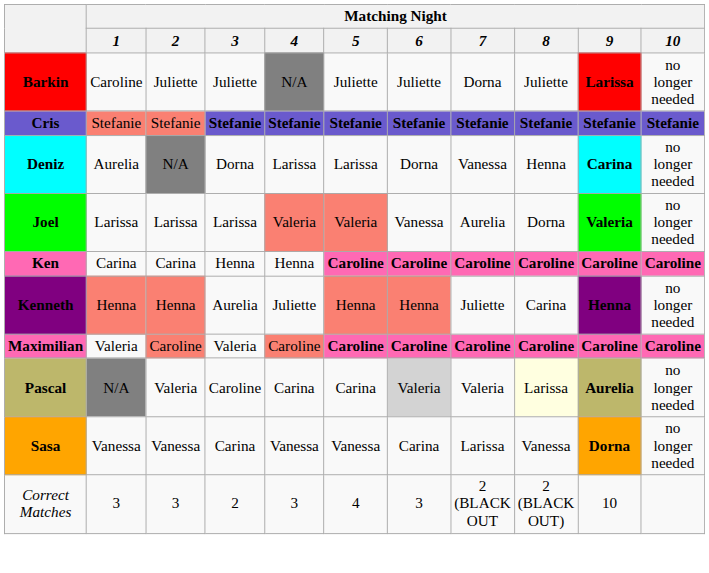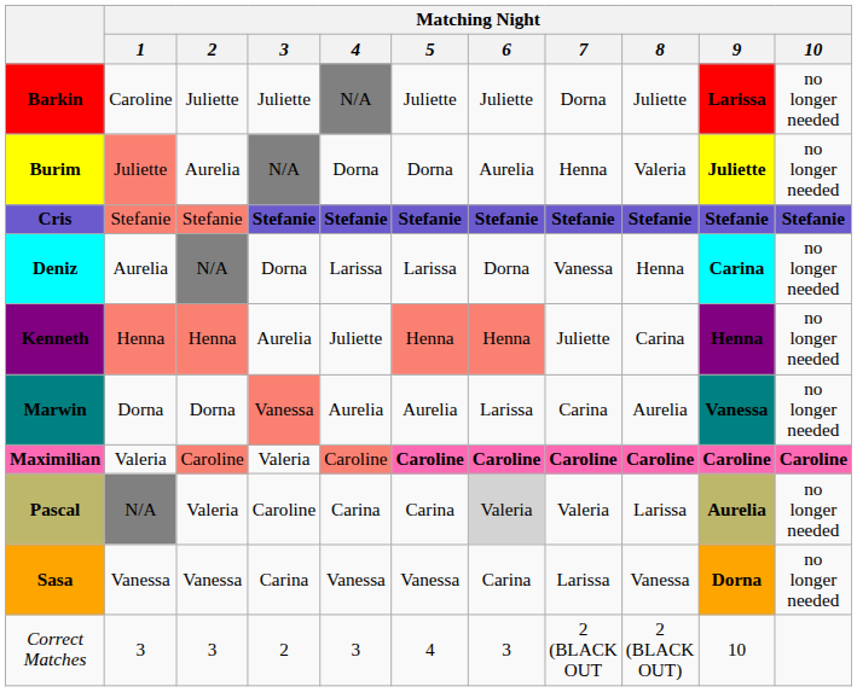+ row: Burim | Juliette | Aurelia | N/A | Dorna | Dorna | Aurelia | Henna | Valeria | Juliette | no longer needed
- row: Joel | Larissa | Larissa | Larissa | Valeria | Valeria | Vanessa | Aurelia | Dorna | Valeria | no longer needed
- row: Ken | Carina | Carina | Henna | Henna | Caroline | Caroline | Caroline | Caroline | Caroline | Caroline
+ row: Marwin | Dorna | Dorna | Vanessa | Aurelia | Aurelia | Larissa | Carina | Aurelia | Vanessa | no longer needed
Pascal | Matching Night / 8: lightyellow background -> no background
